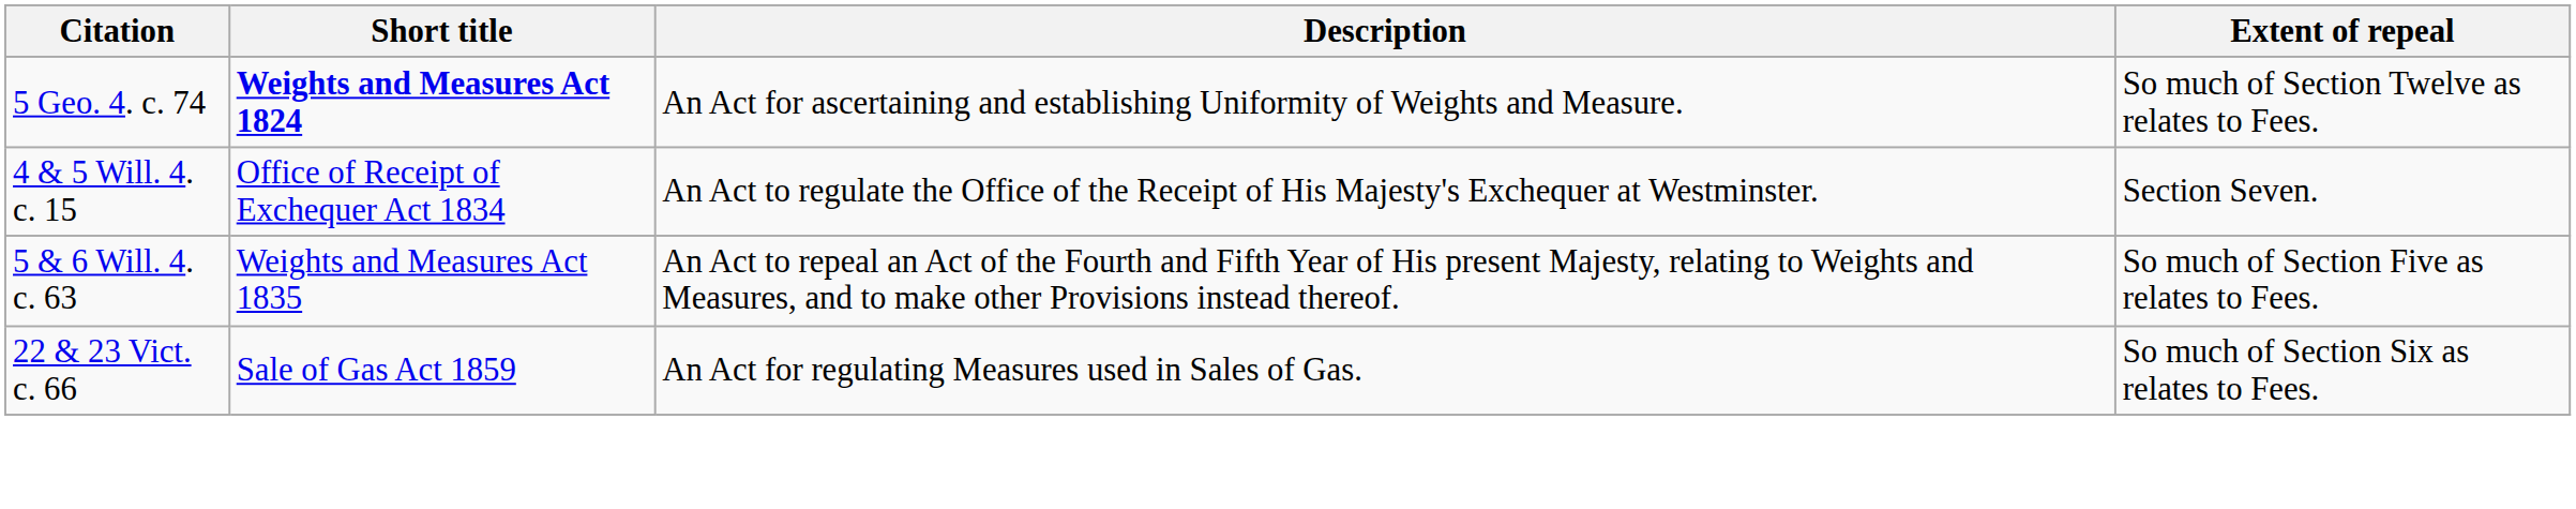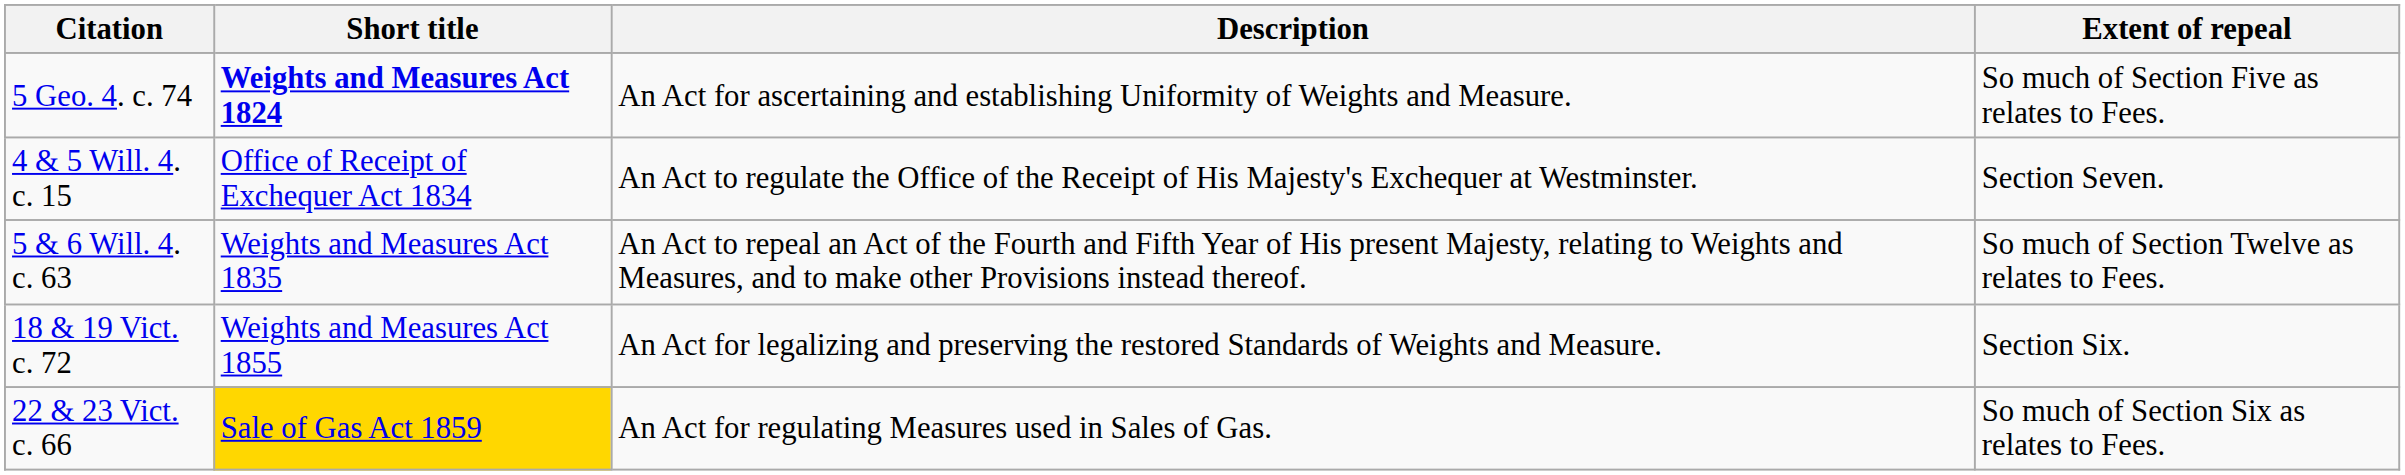5 Geo. 4. c. 74 | Extent of repeal: So much of Section Twelve as relates to Fees. -> So much of Section Five as relates to Fees.
5 & 6 Will. 4. c. 63 | Extent of repeal: So much of Section Five as relates to Fees. -> So much of Section Twelve as relates to Fees.
+ row: 18 & 19 Vict. c. 72 | Weights and Measures Act 1855 | An Act for legalizing and preserving the restored Standards of Weights and Measure. | Section Six.
22 & 23 Vict. c. 66 | Short title: no background -> gold background
